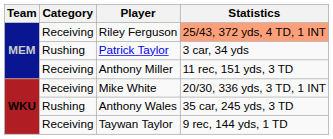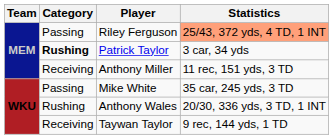Riley Ferguson | Category: Receiving -> Passing
Patrick Taylor | Category: normal -> bold
Mike White | Category: Receiving -> Passing
Mike White | Statistics: 20/30, 336 yds, 3 TD, 1 INT -> 35 car, 245 yds, 3 TD
Anthony Wales | Statistics: 35 car, 245 yds, 3 TD -> 20/30, 336 yds, 3 TD, 1 INT
